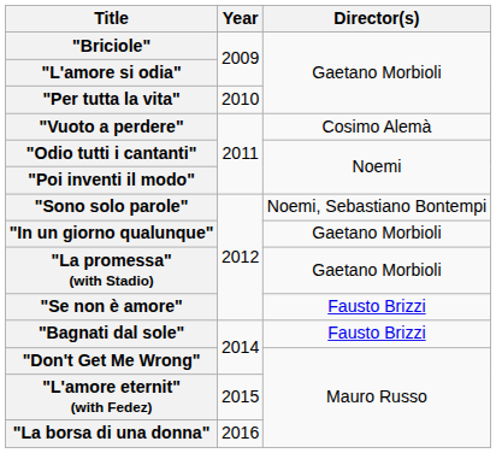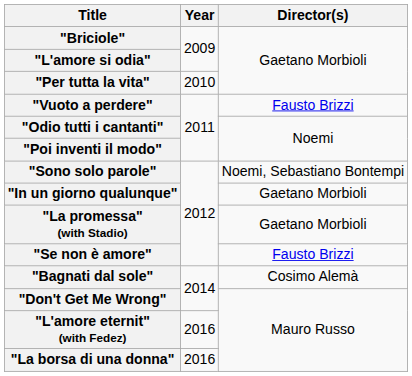"Vuoto a perdere" | Director(s): Cosimo Alemà -> Fausto Brizzi
"Bagnati dal sole" | Director(s): Fausto Brizzi -> Cosimo Alemà
"L'amore eternit" (with Fedez) | Year: 2015 -> 2016
